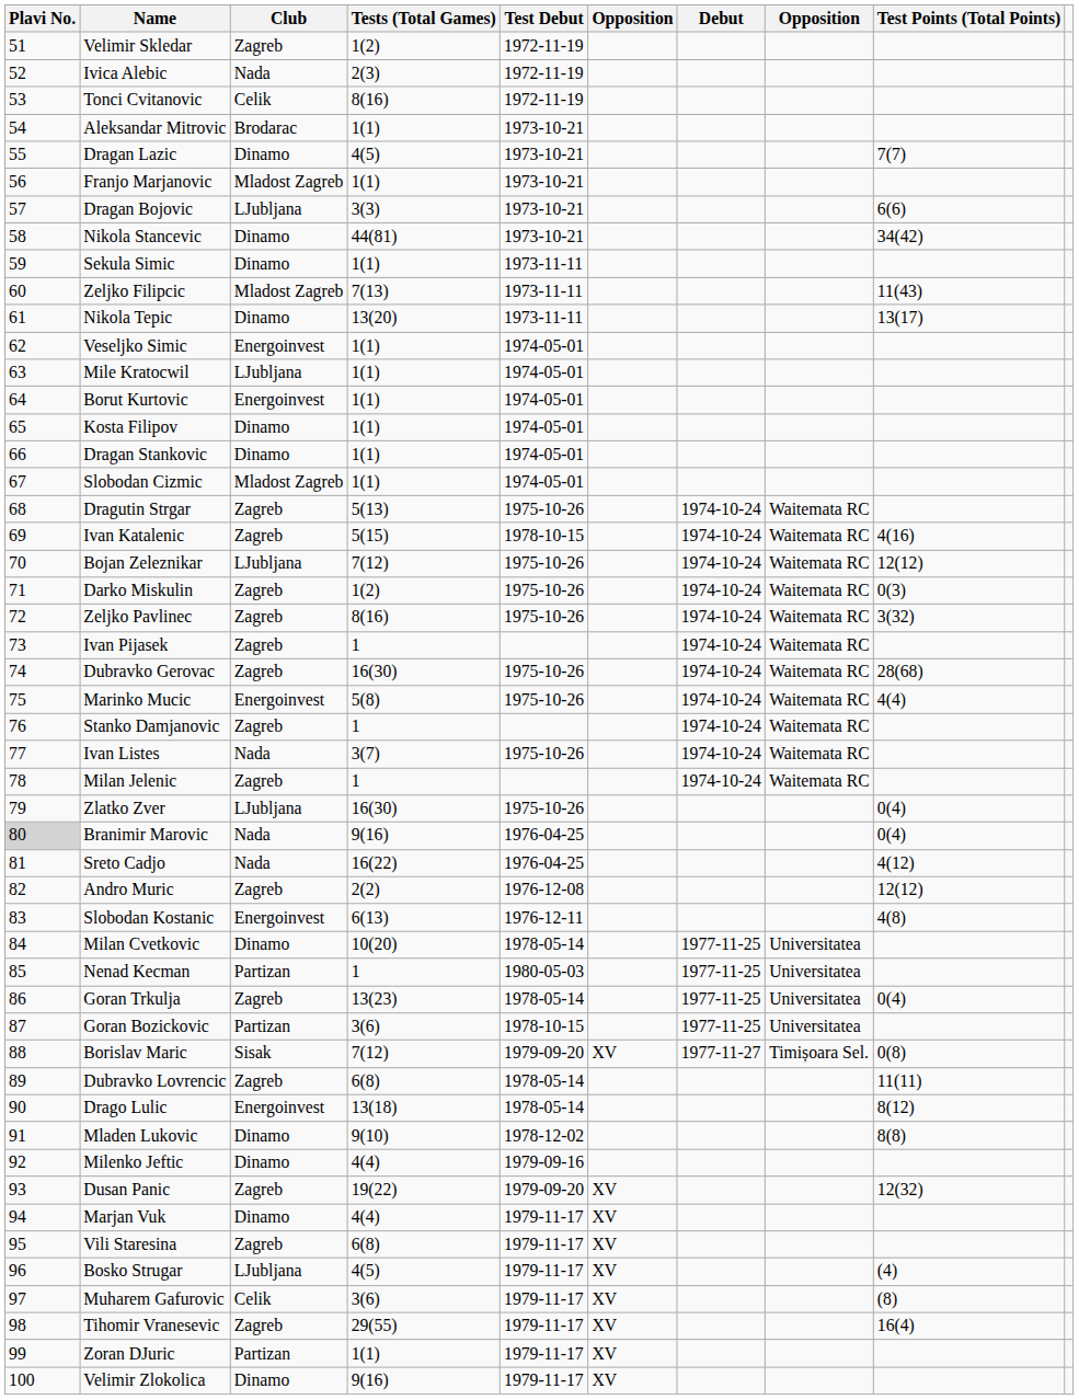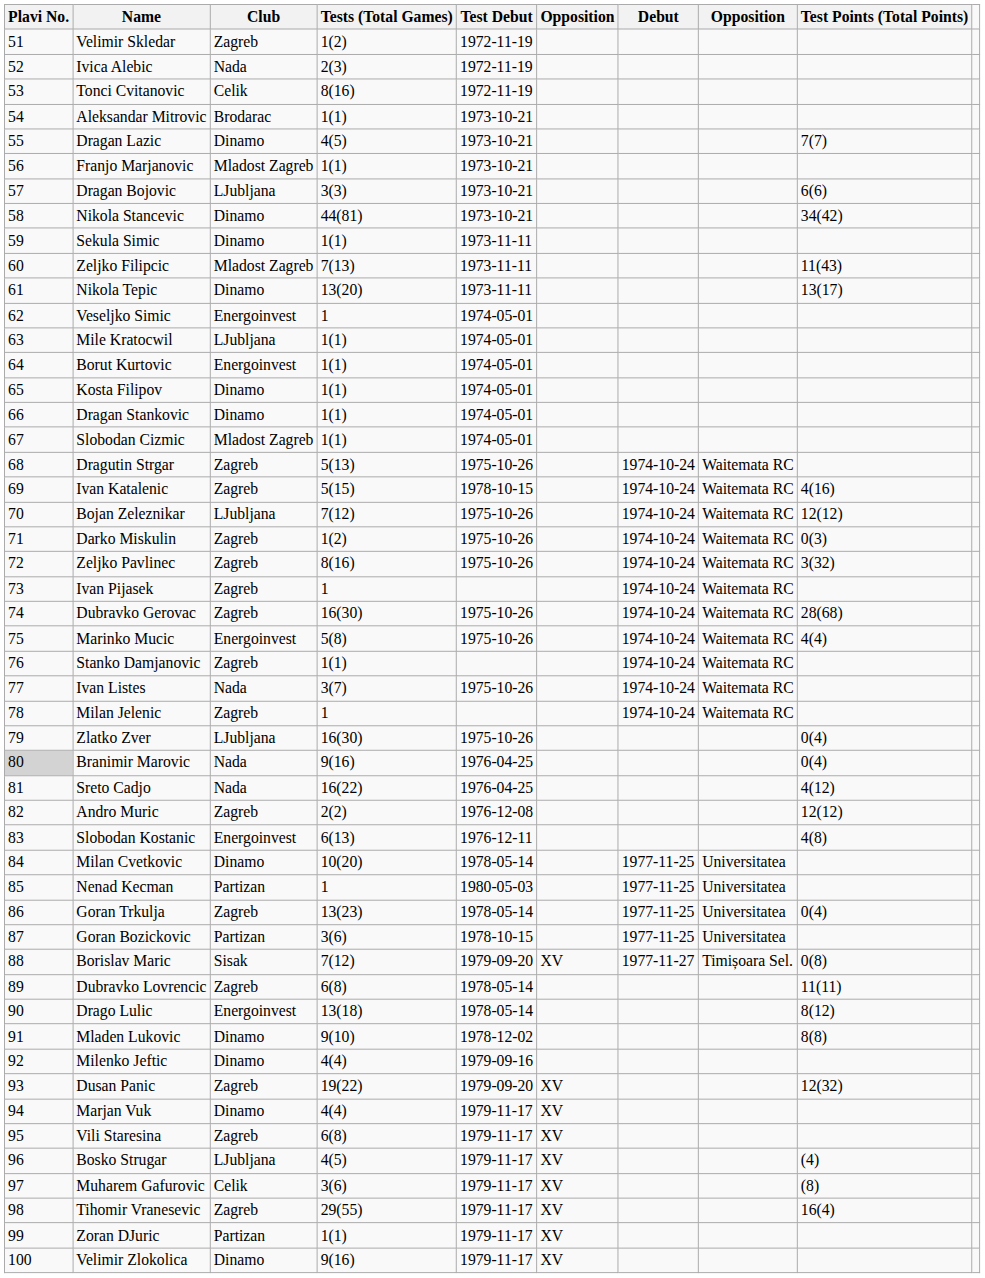Veseljko Simic | Tests (Total Games): 1(1) -> 1
Stanko Damjanovic | Tests (Total Games): 1 -> 1(1)
